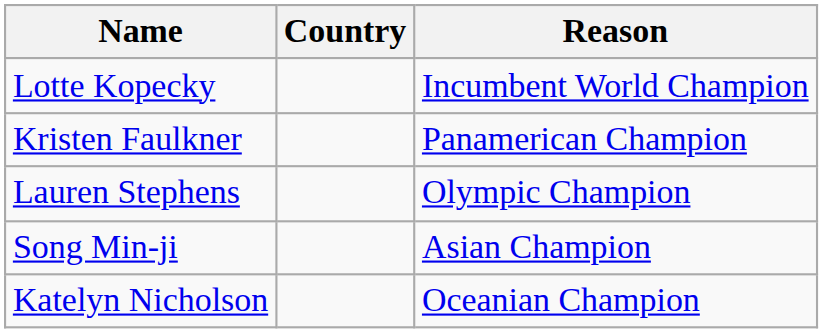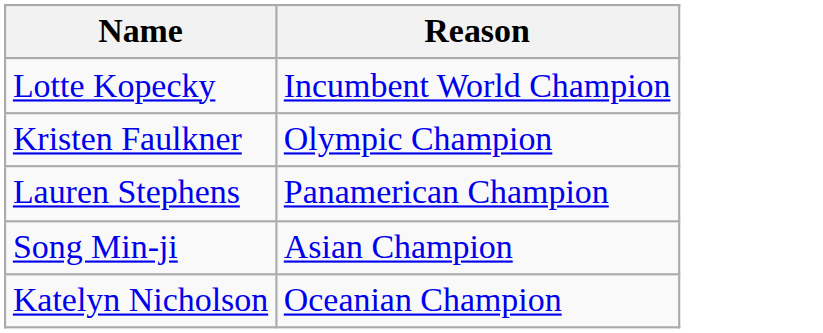- column: Country
Kristen Faulkner | Reason: Panamerican Champion -> Olympic Champion
Lauren Stephens | Reason: Olympic Champion -> Panamerican Champion
